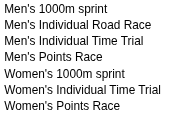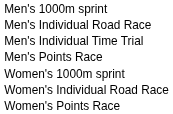+ row: Women's Individual Road Race
- row: Women's Individual Time Trial
